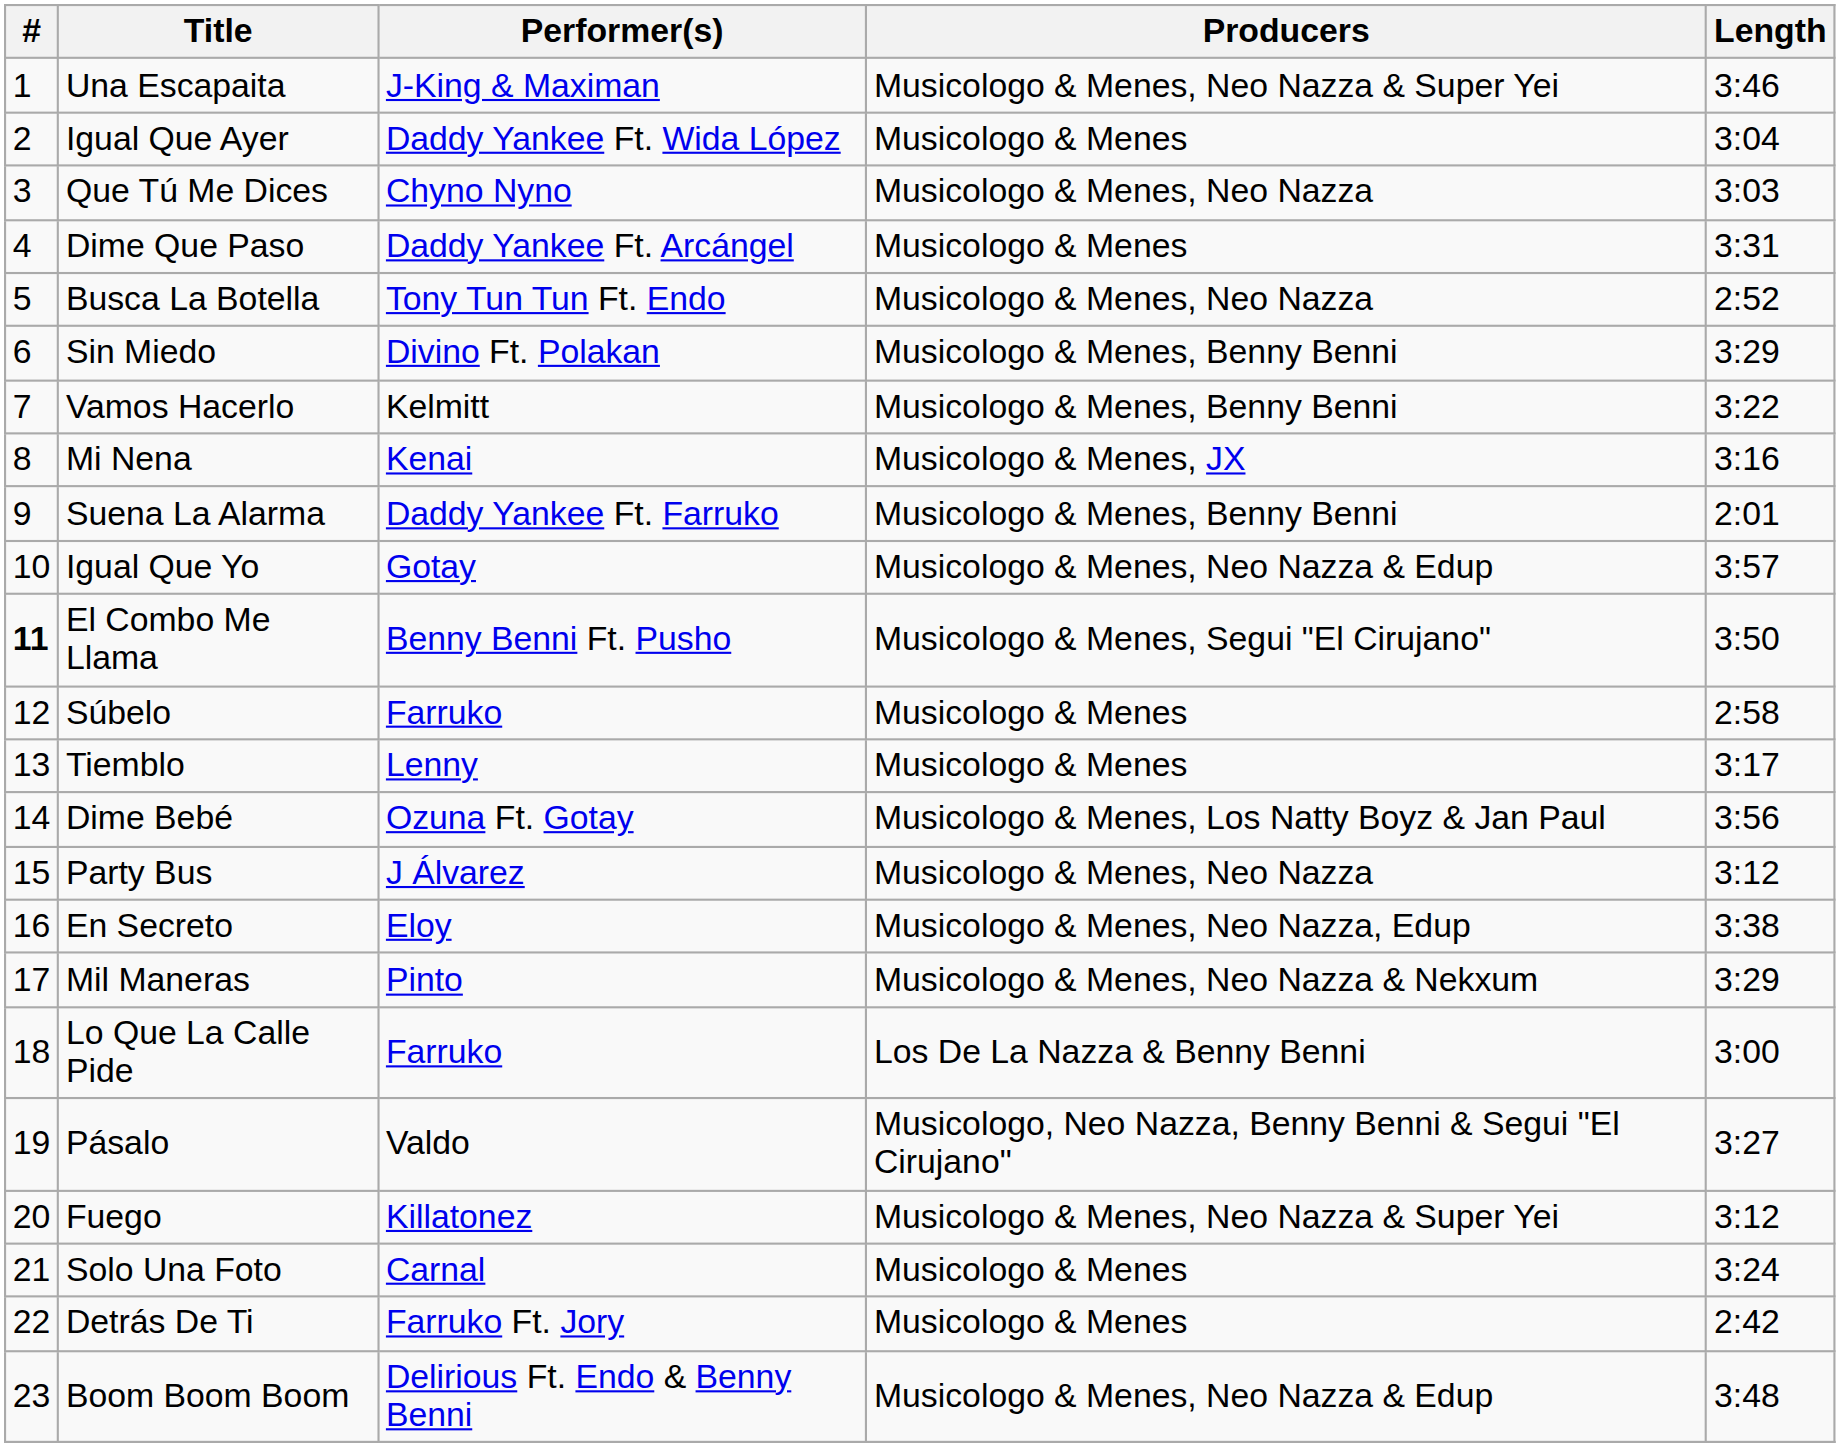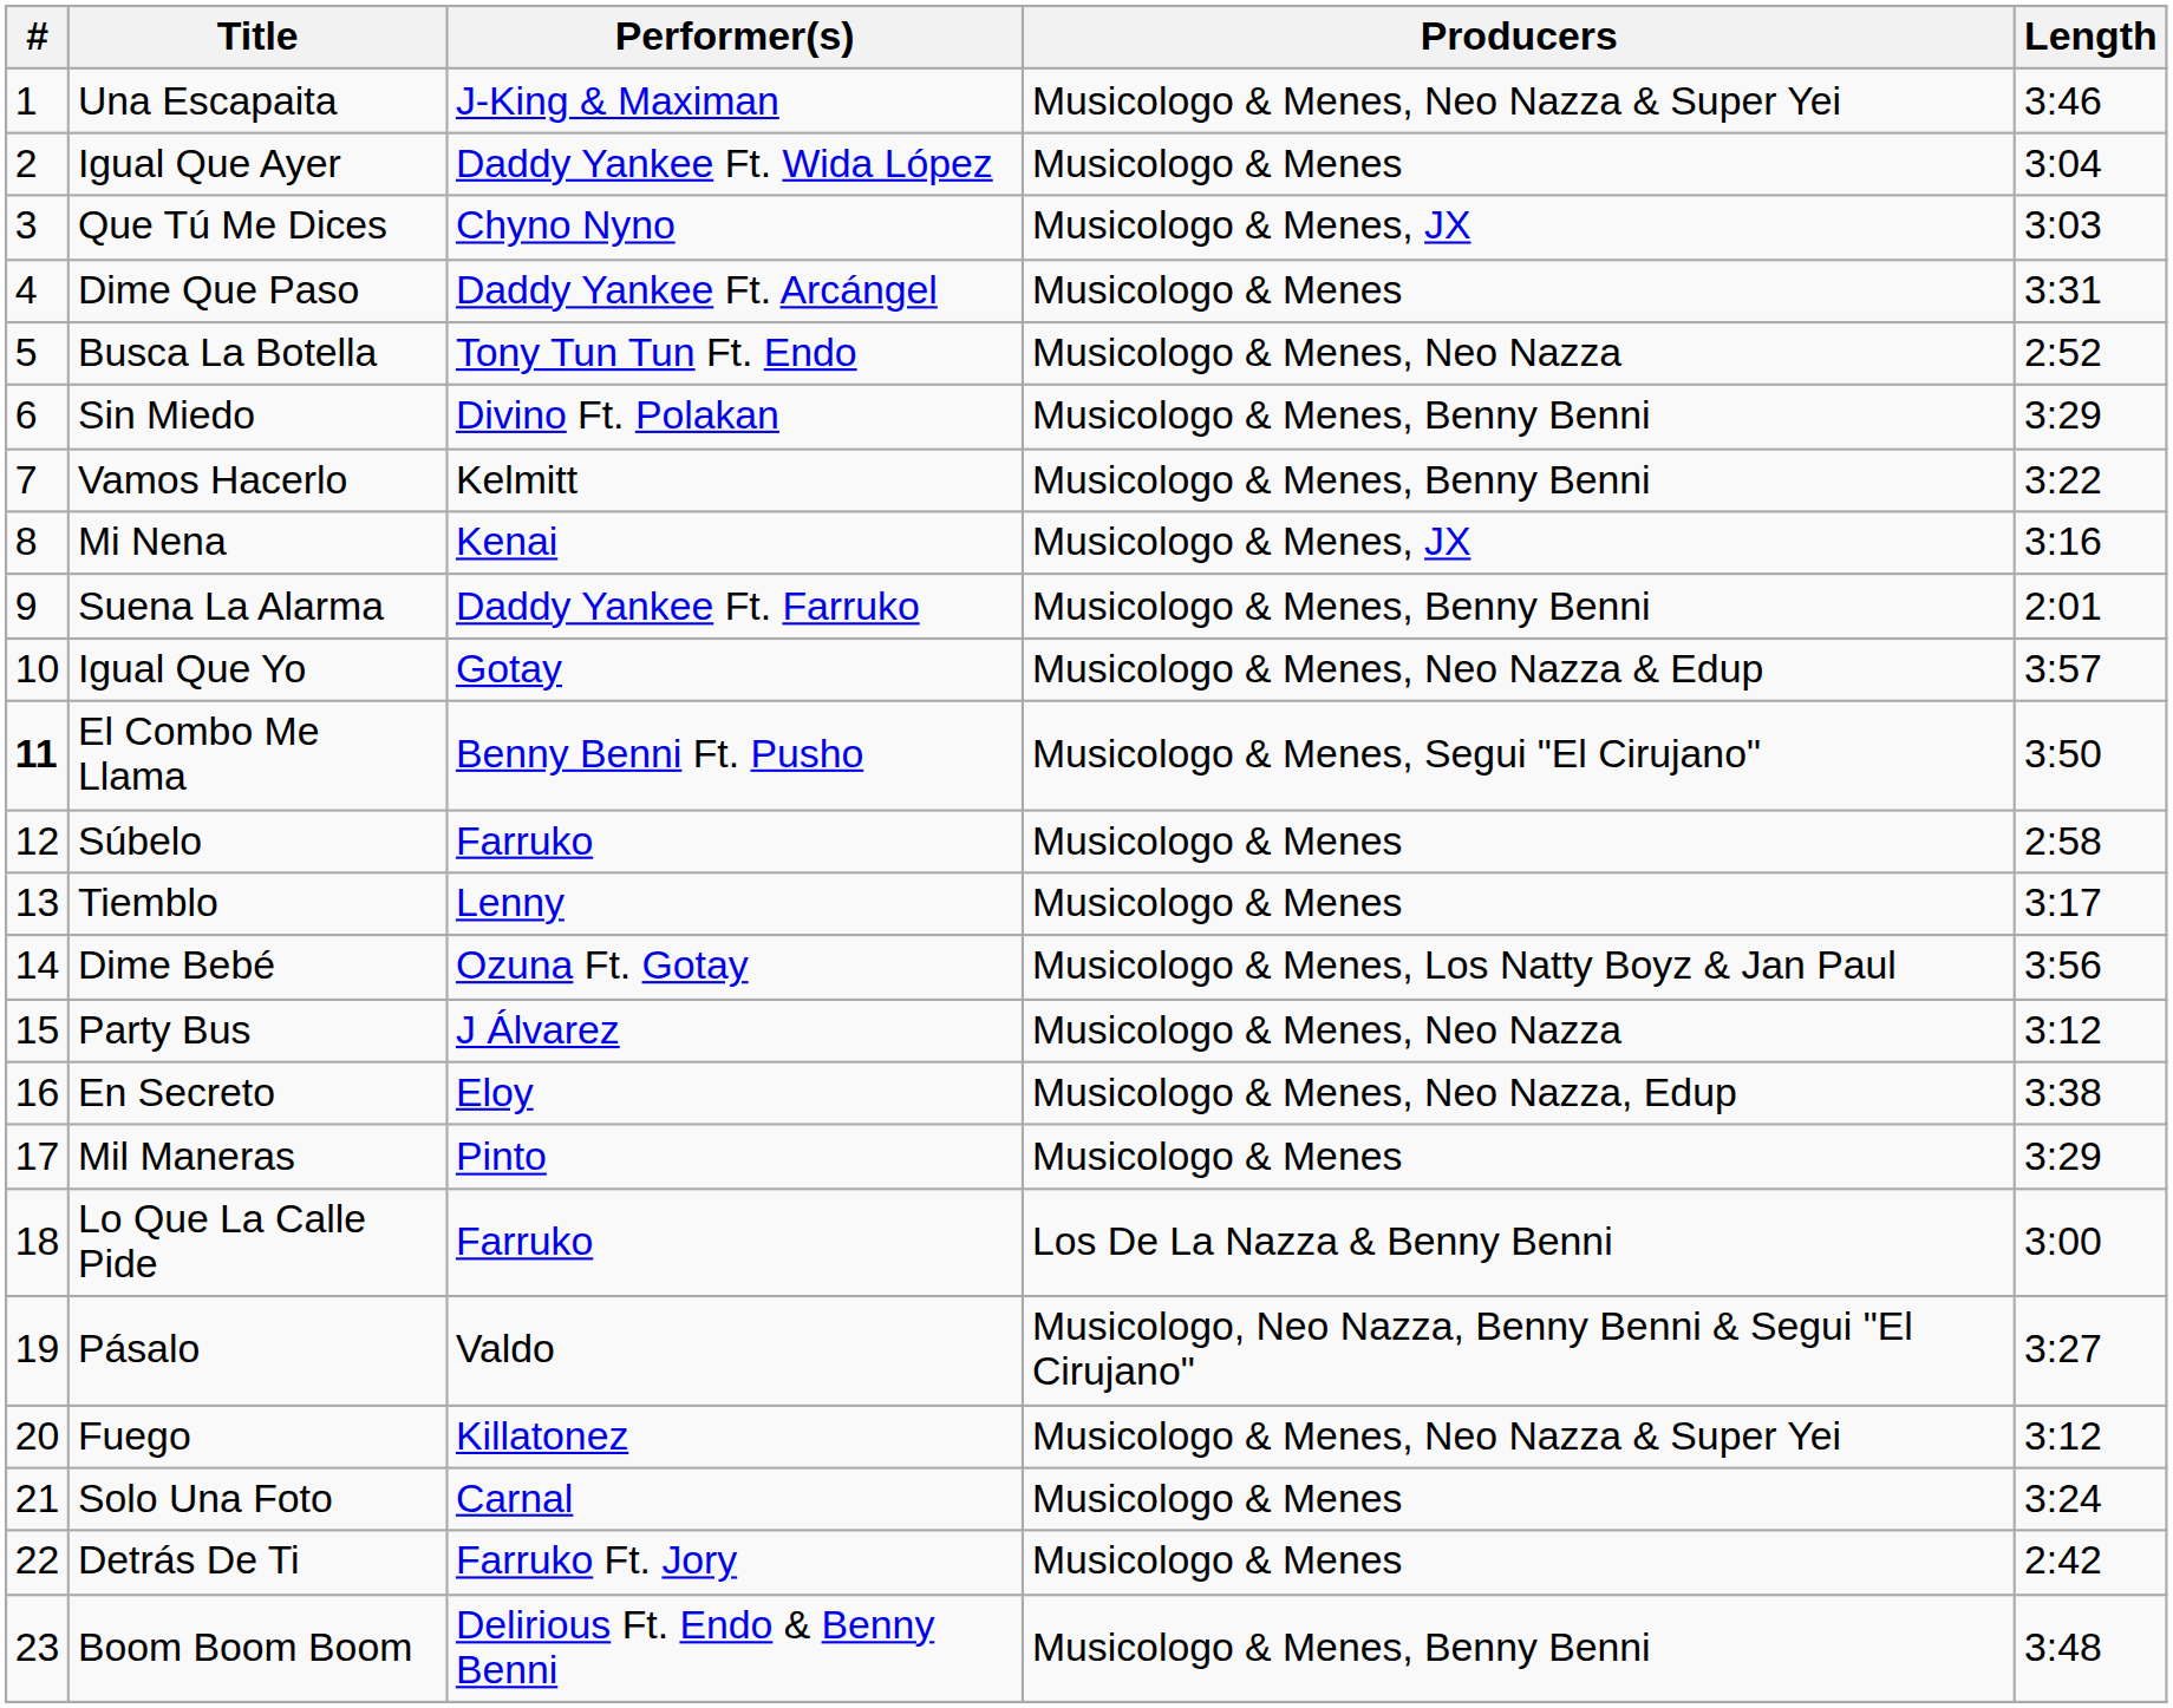Que Tú Me Dices | Producers: Musicologo & Menes, Neo Nazza -> Musicologo & Menes, JX
Mil Maneras | Producers: Musicologo & Menes, Neo Nazza & Nekxum -> Musicologo & Menes
Boom Boom Boom | Producers: Musicologo & Menes, Neo Nazza & Edup -> Musicologo & Menes, Benny Benni
